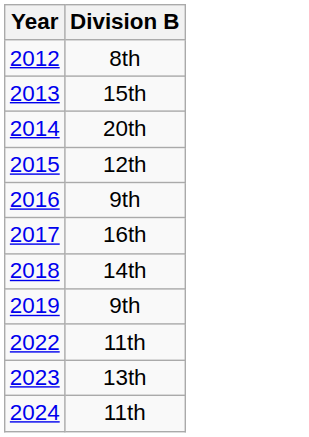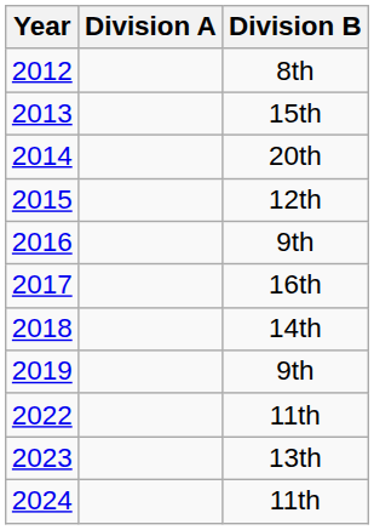+ column: Division A
